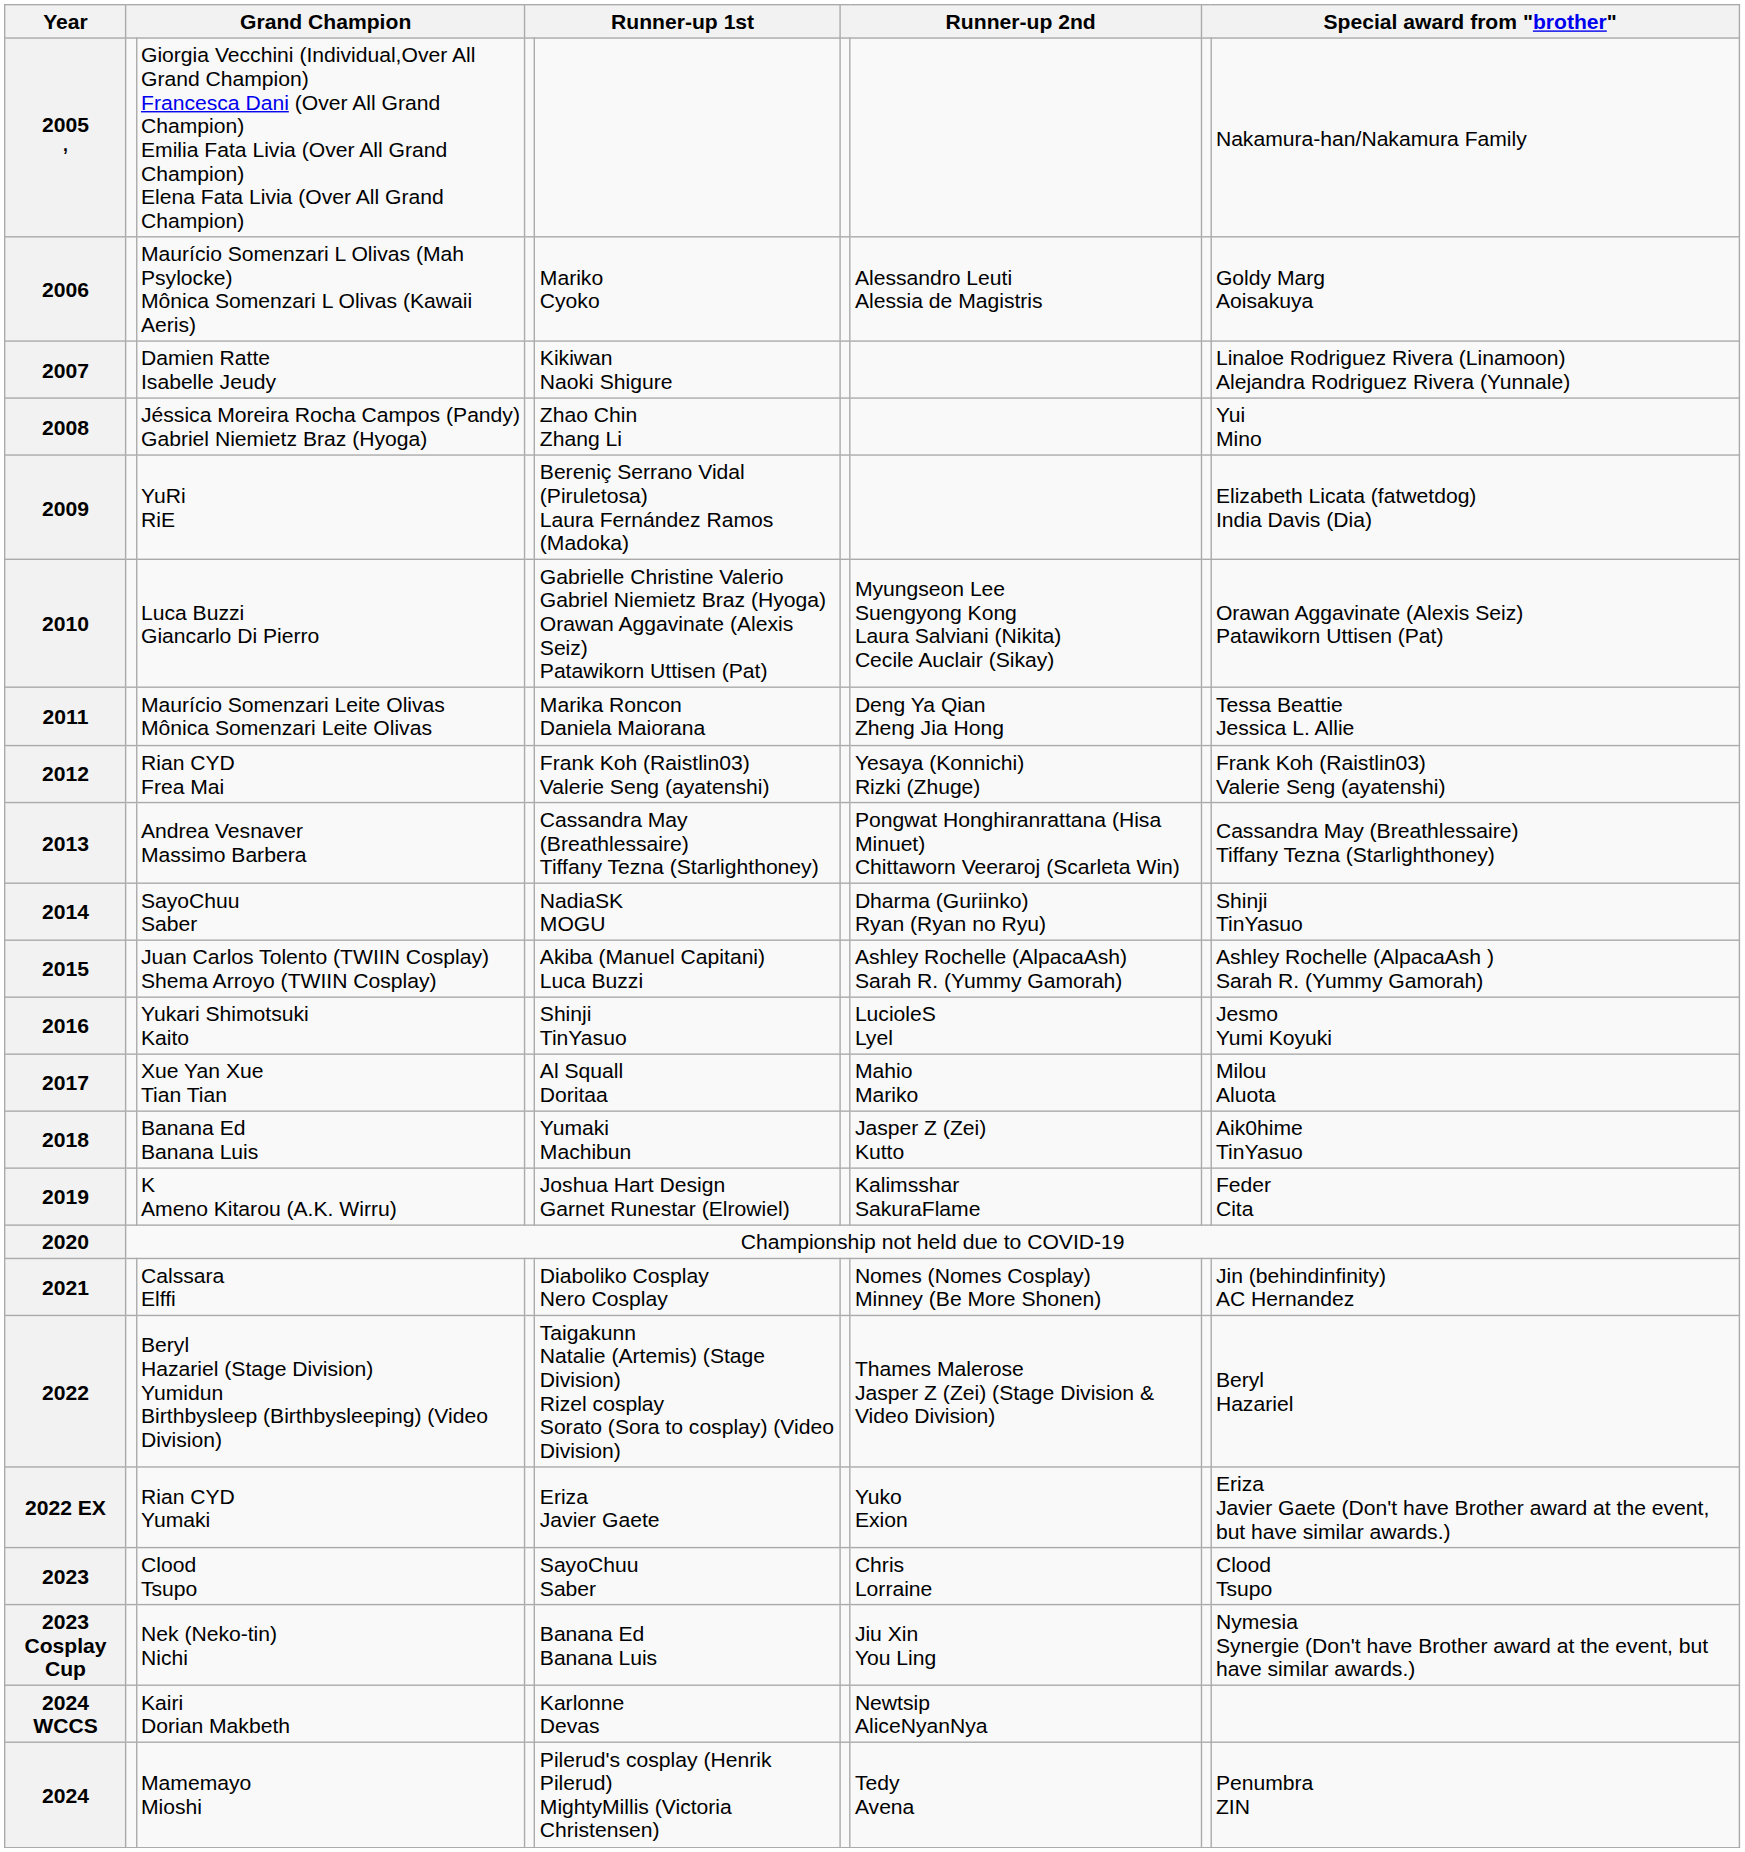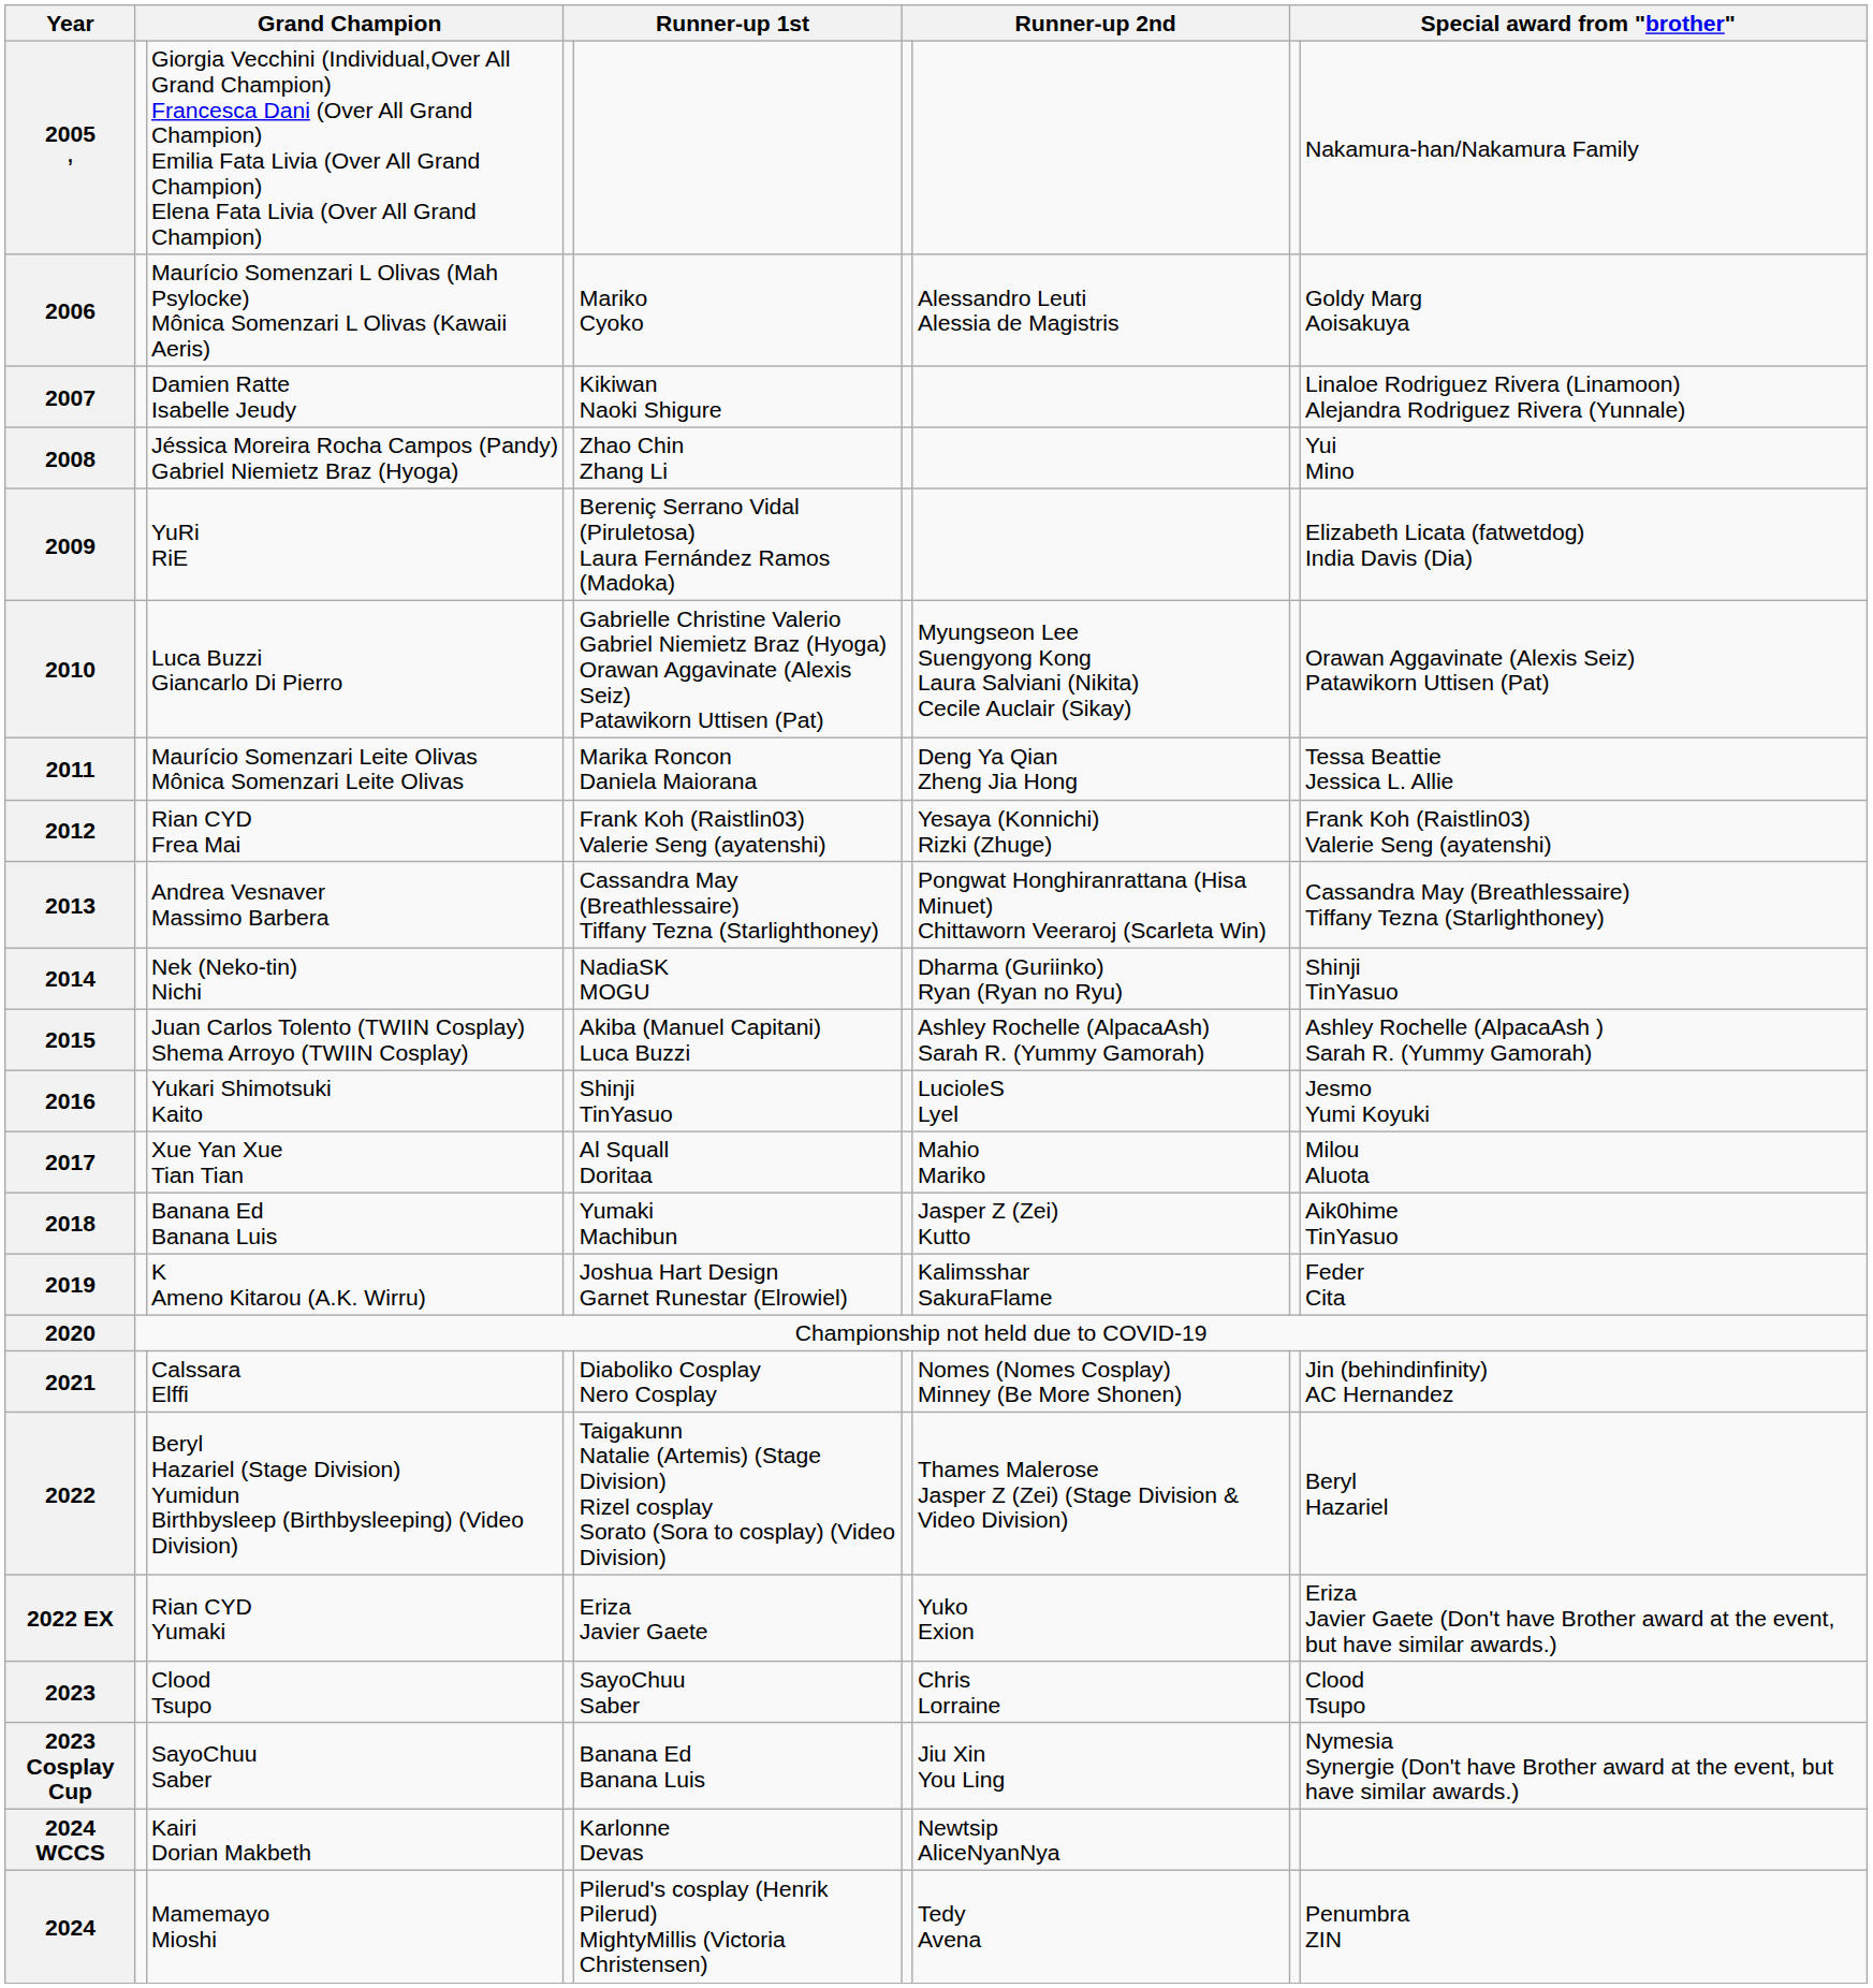2014 | column 3: SayoChuu Saber -> Nek (Neko-tin) Nichi
2023 Cosplay Cup | column 3: Nek (Neko-tin) Nichi -> SayoChuu Saber
